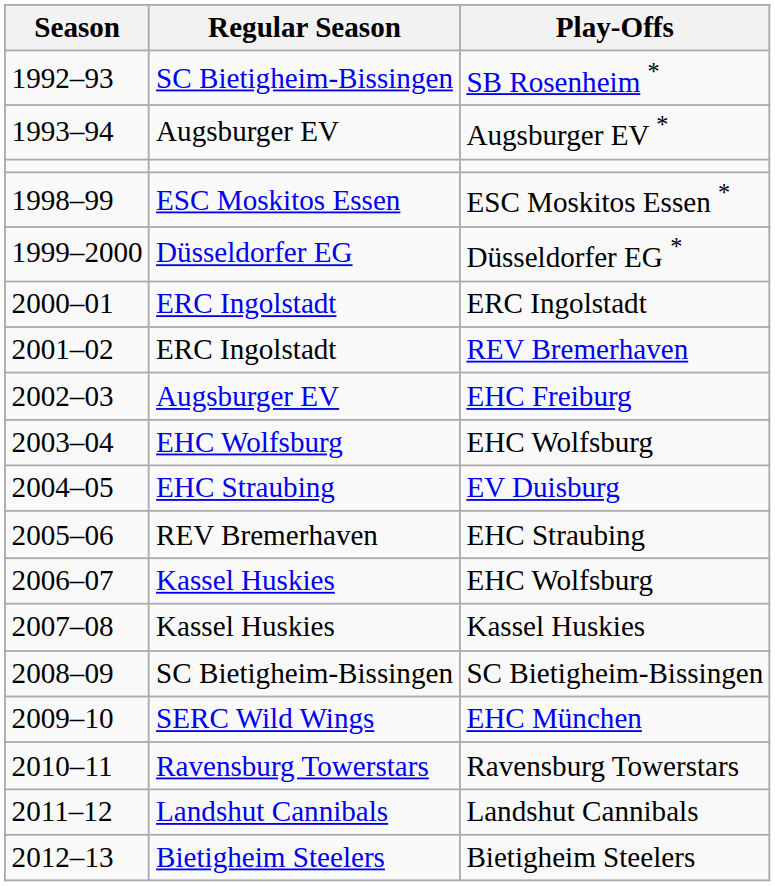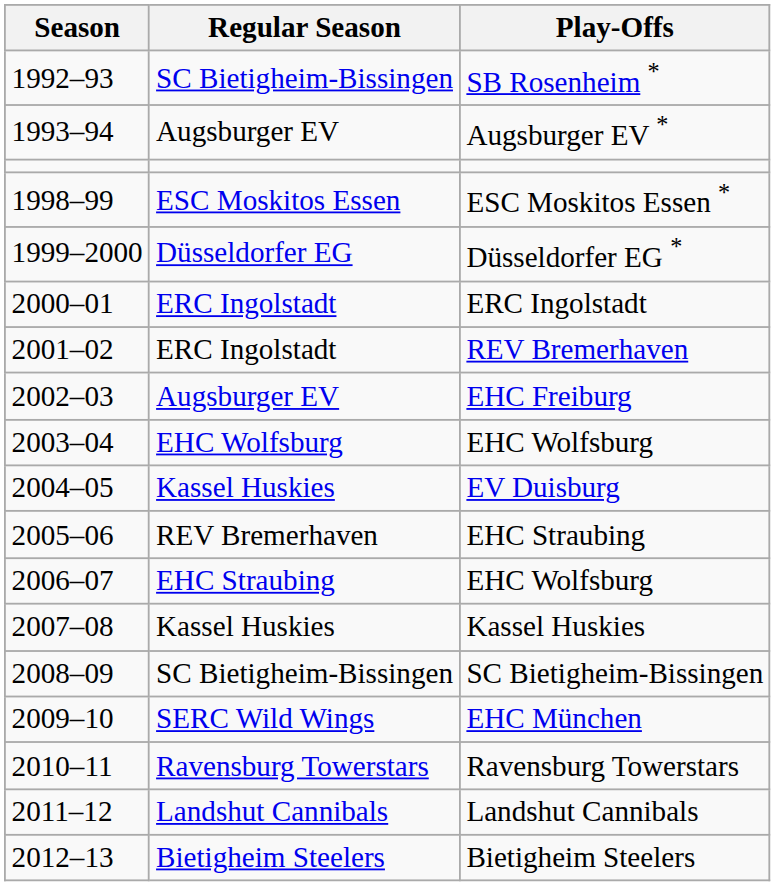EV Duisburg | Regular Season: EHC Straubing -> Kassel Huskies
2006–07 / EHC Wolfsburg | Regular Season: Kassel Huskies -> EHC Straubing
